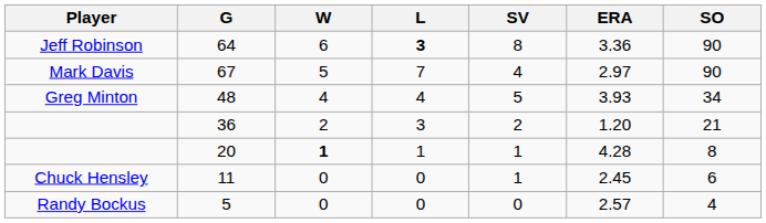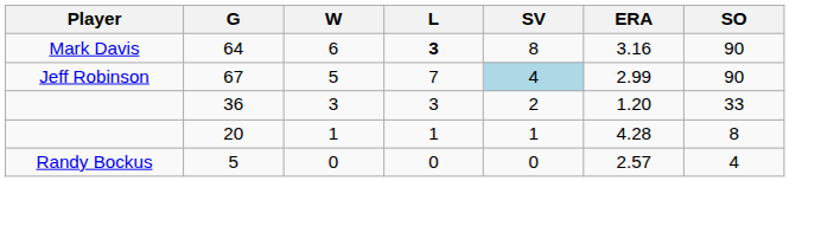64 | Player: Jeff Robinson -> Mark Davis
64 | ERA: 3.36 -> 3.16
67 | Player: Mark Davis -> Jeff Robinson
67 | SV: no background -> lightblue background
67 | ERA: 2.97 -> 2.99
- row: Greg Minton | 48 | 4 | 4 | 5 | 3.93 | 34
36 | W: 2 -> 3
36 | SO: 21 -> 33
20 | W: bold -> normal
- row: Chuck Hensley | 11 | 0 | 0 | 1 | 2.45 | 6
